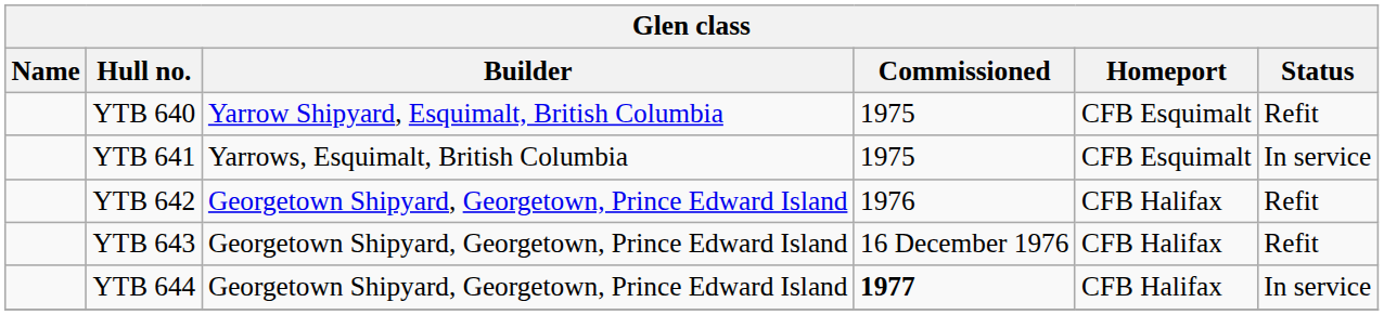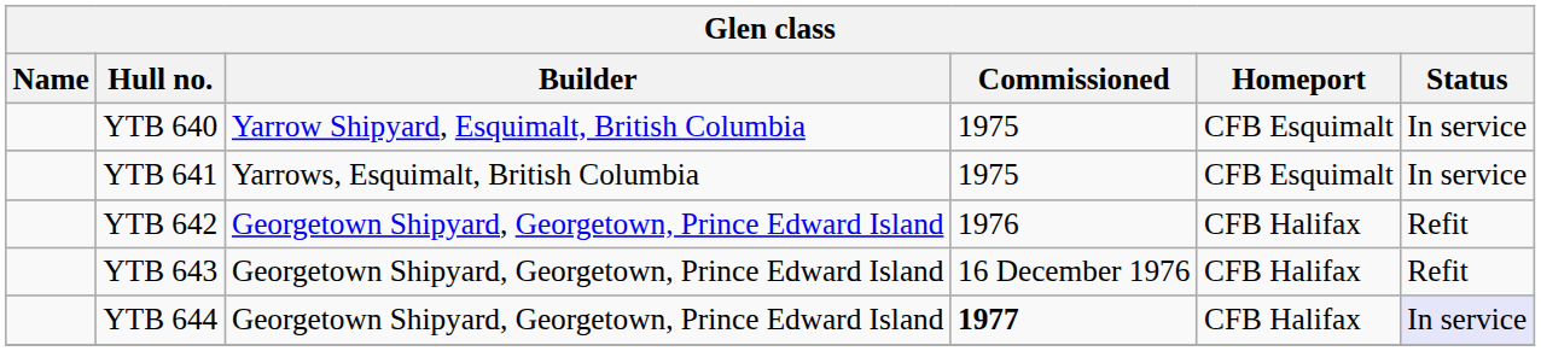YTB 640 | Status: Refit -> In service
YTB 644 | Status: no background -> lavender background
